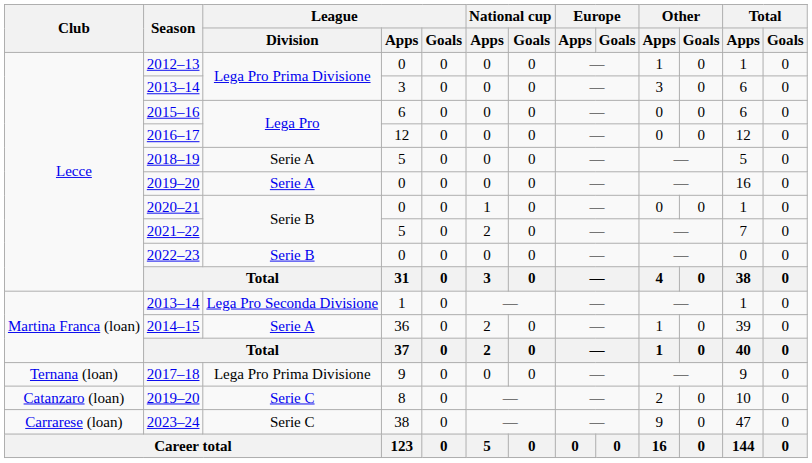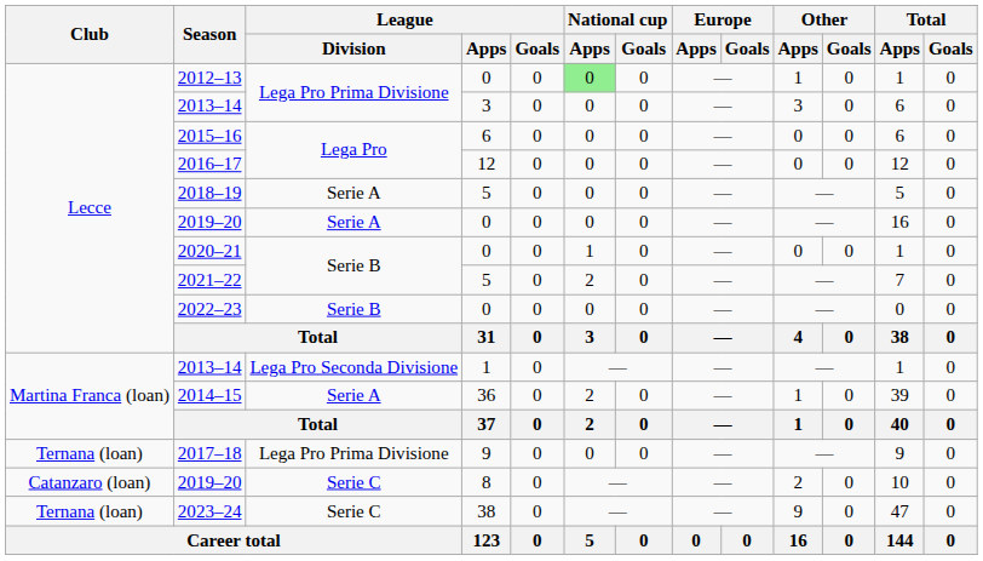2012–13 | National cup / Apps: no background -> lightgreen background
2023–24 | Club: Carrarese (loan) -> Ternana (loan)
